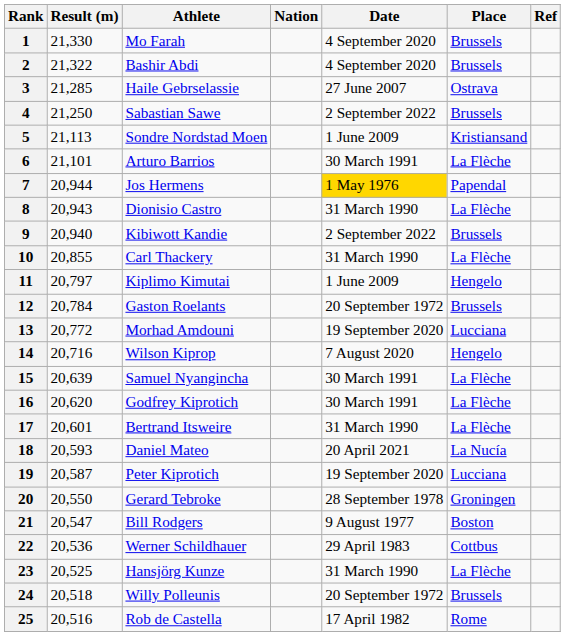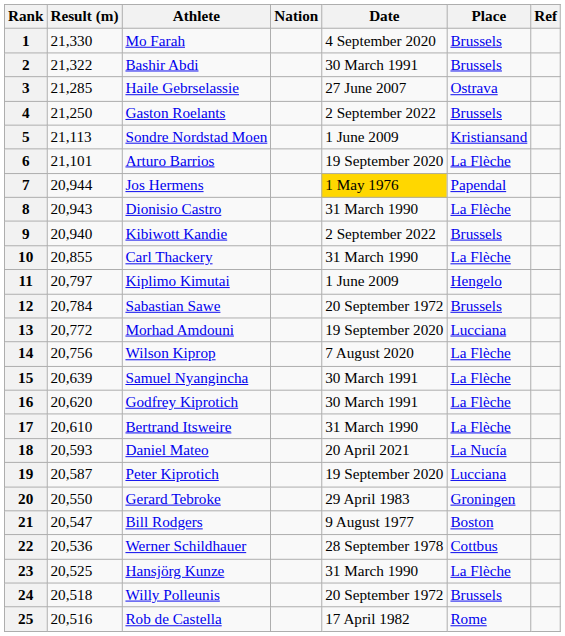2 | Date: 4 September 2020 -> 30 March 1991
4 | Athlete: Sabastian Sawe -> Gaston Roelants
6 | Date: 30 March 1991 -> 19 September 2020
12 | Athlete: Gaston Roelants -> Sabastian Sawe
14 | Result (m): 20,716 -> 20,756
14 | Place: Hengelo -> La Flèche
17 | Result (m): 20,601 -> 20,610
20 | Date: 28 September 1978 -> 29 April 1983
22 | Date: 29 April 1983 -> 28 September 1978
